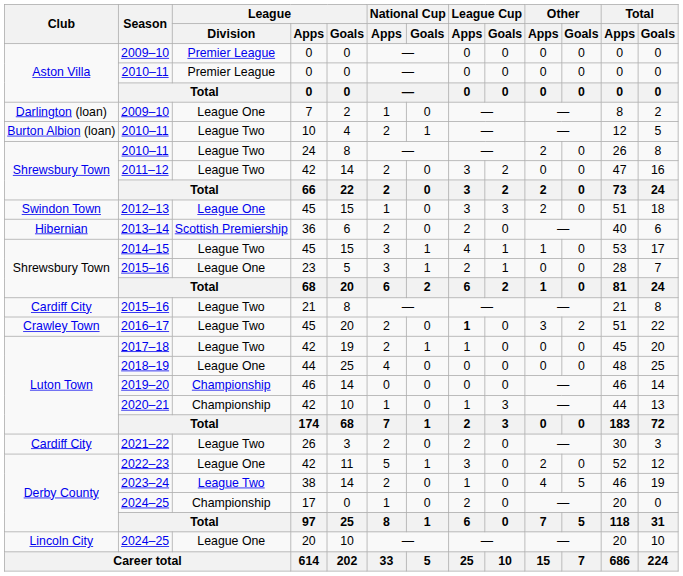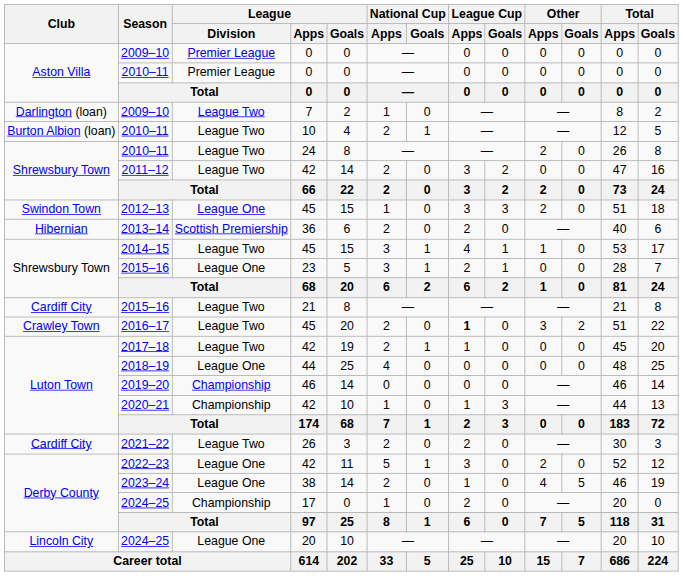2009–10 / 7 | League / Division: League One -> League Two
2023–24 | League / Division: League Two -> League One
